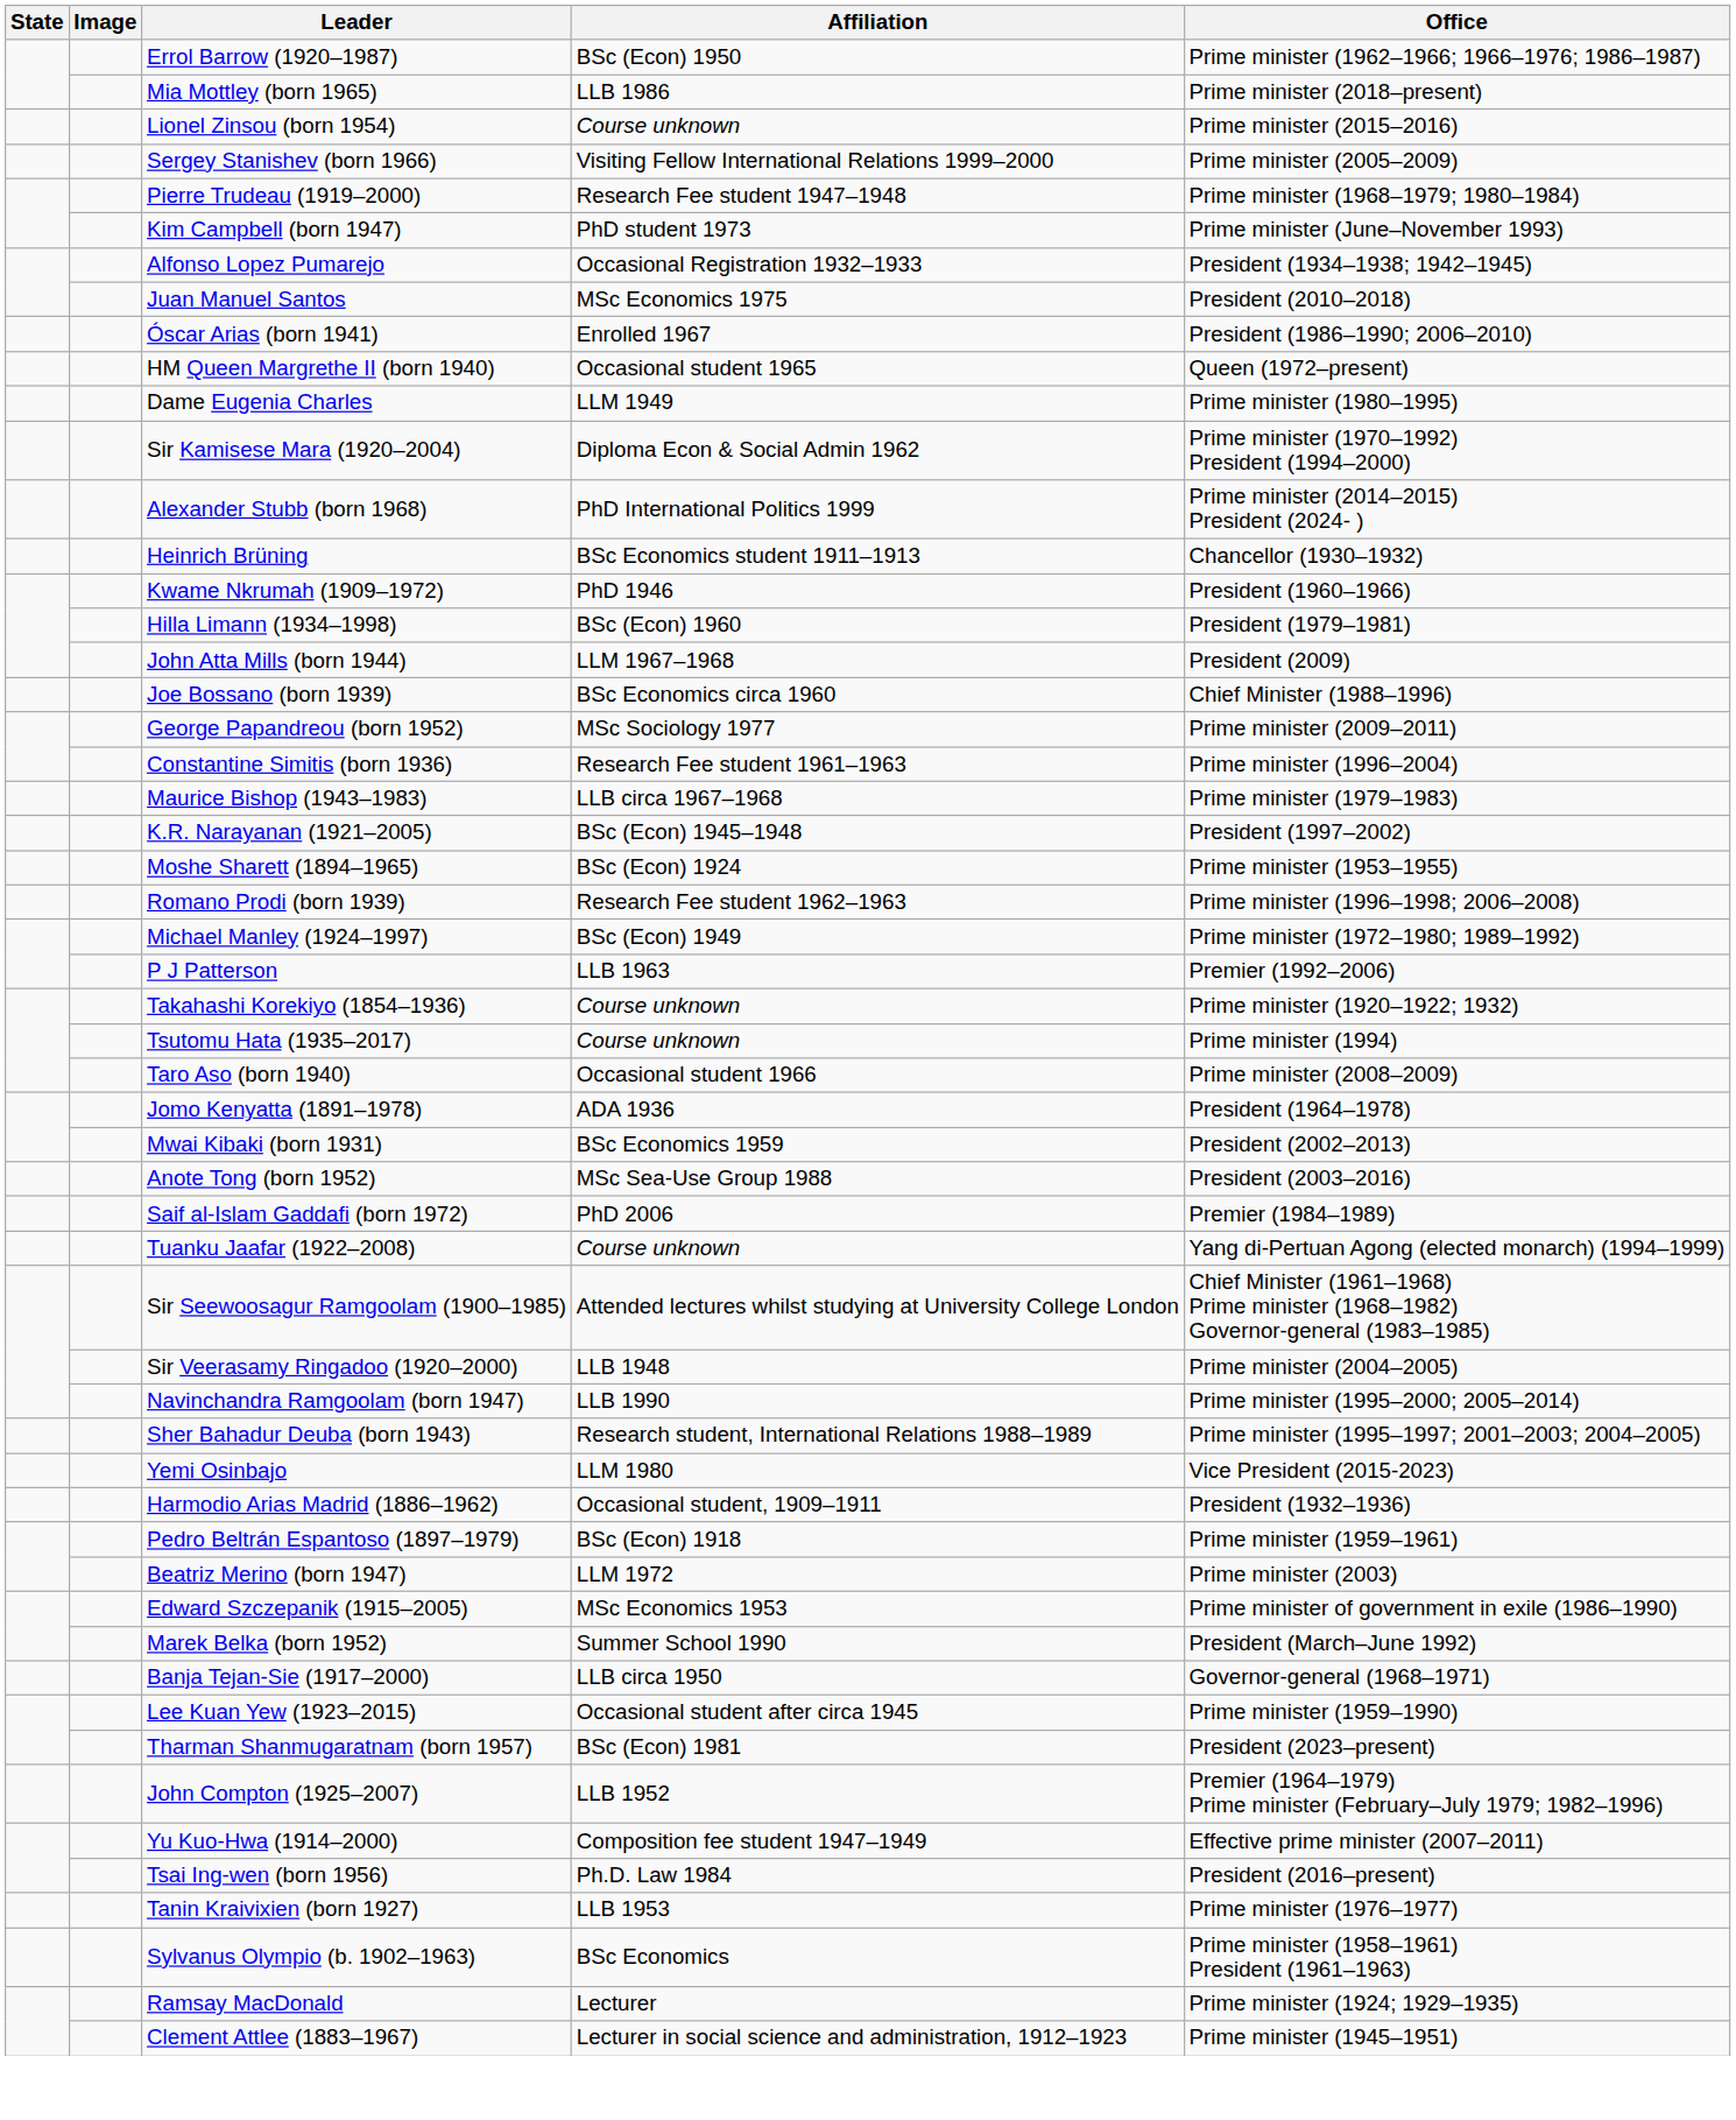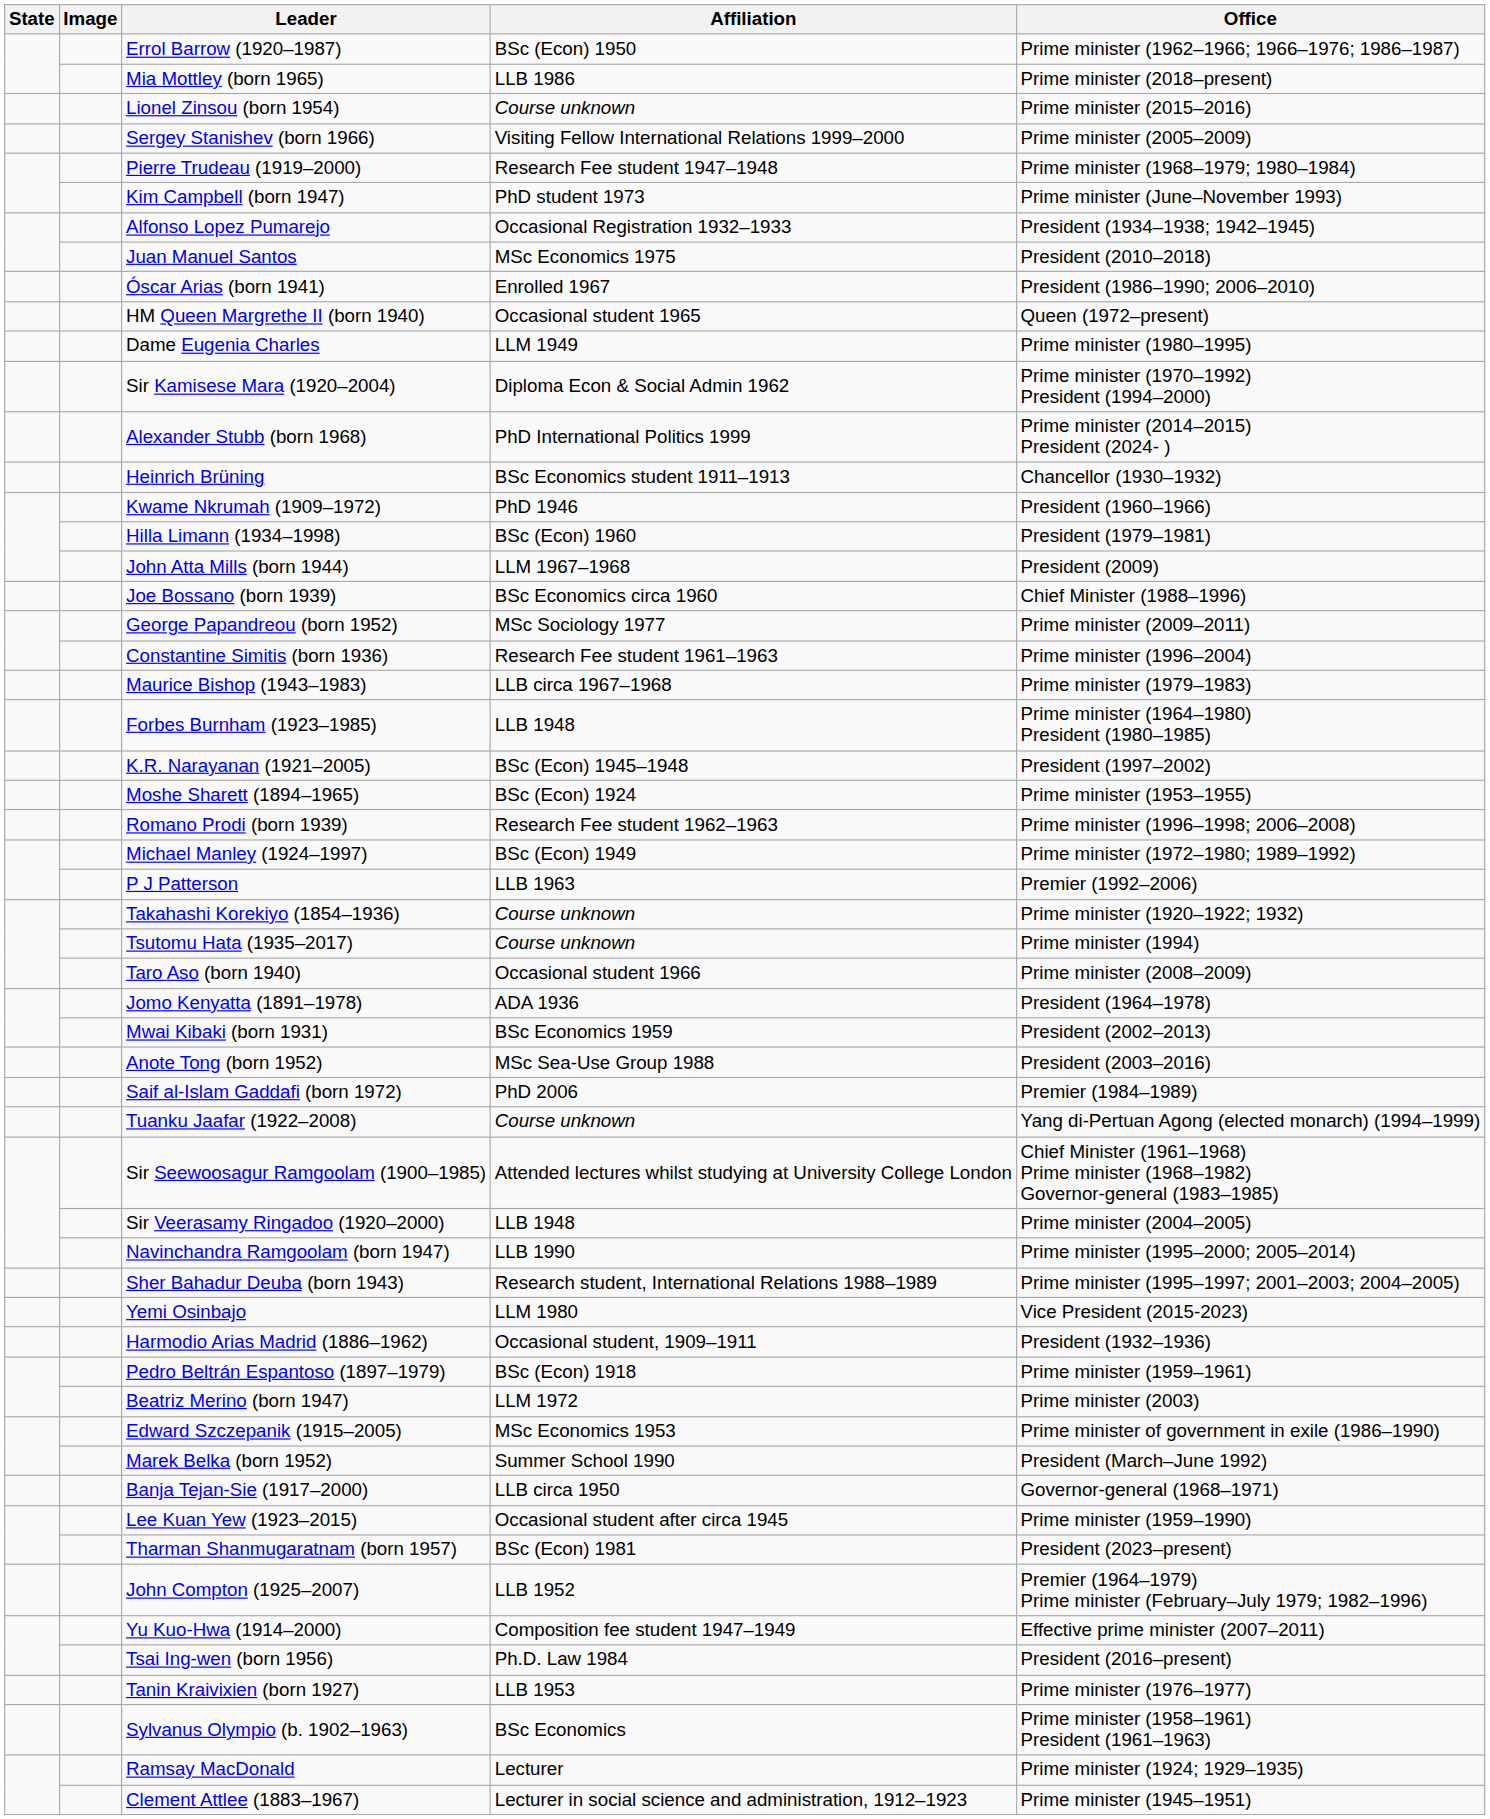+ row: Forbes Burnham (1923–1985) | LLB 1948 | Prime minister (1964–1980) President (1980–1985)
